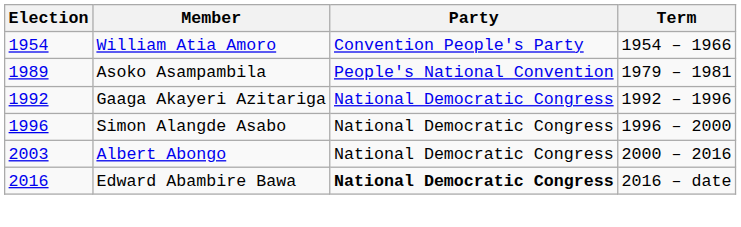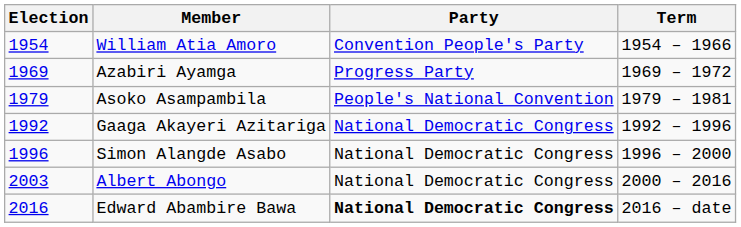+ row: 1969 | Azabiri Ayamga | Progress Party | 1969 – 1972
Asoko Asampambila | Election: 1989 -> 1979
